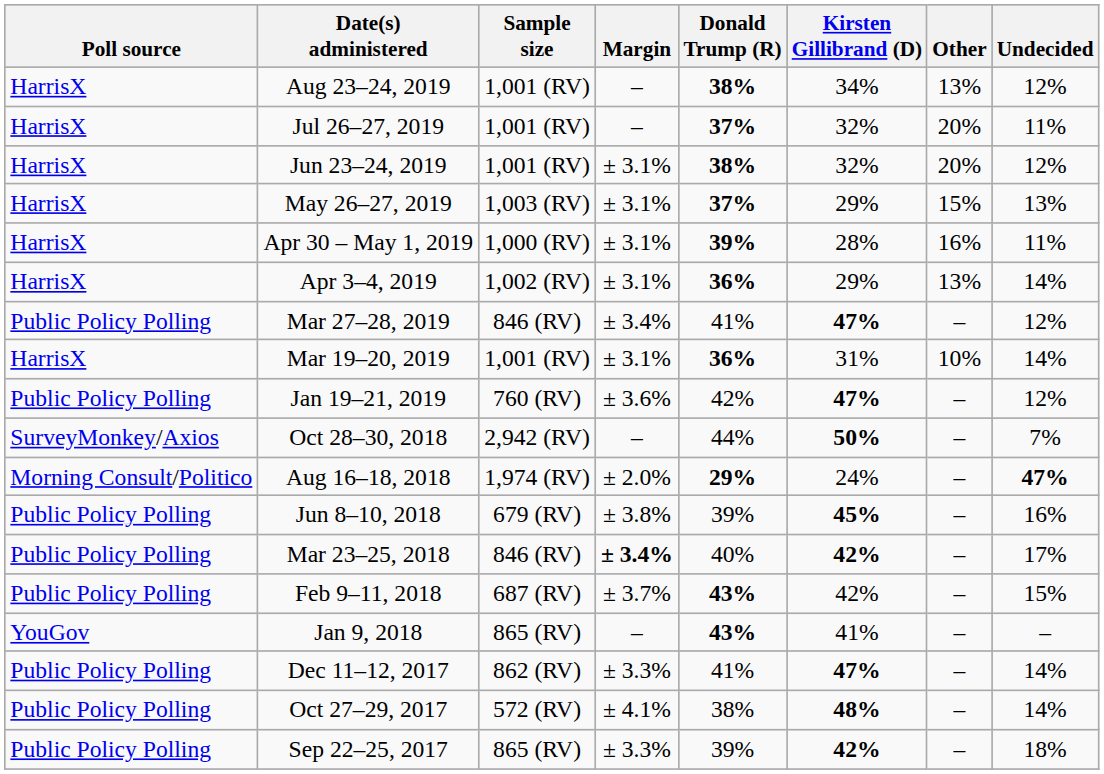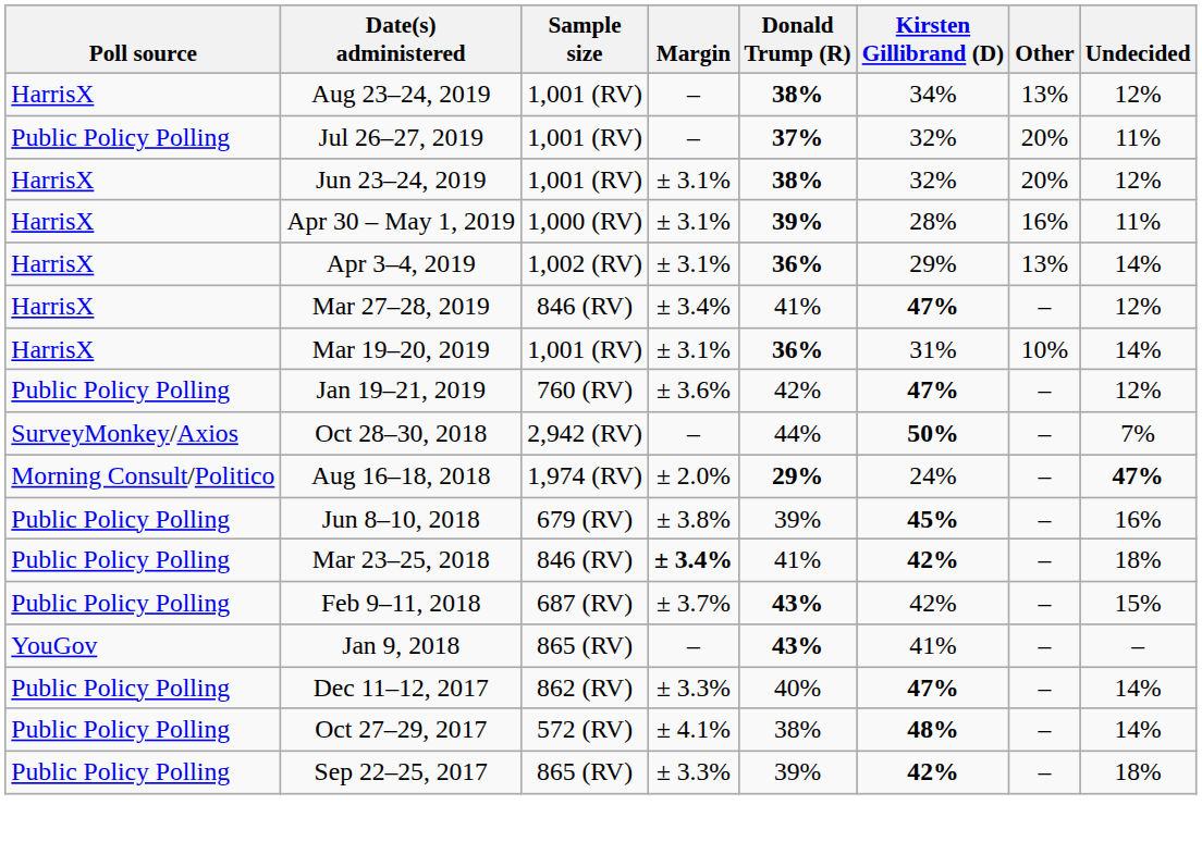Jul 26–27, 2019 | Poll source: HarrisX -> Public Policy Polling
- row: HarrisX | May 26–27, 2019 | 1,003 (RV) | ± 3.1% | 37% | 29% | 15% | 13%
Mar 27–28, 2019 | Poll source: Public Policy Polling -> HarrisX
Mar 23–25, 2018 | Donald Trump (R): 40% -> 41%
Mar 23–25, 2018 | Undecided: 17% -> 18%
Dec 11–12, 2017 | Donald Trump (R): 41% -> 40%
